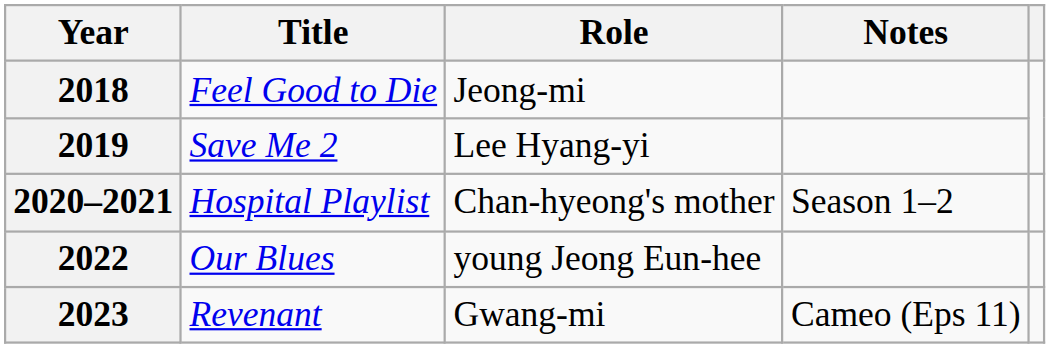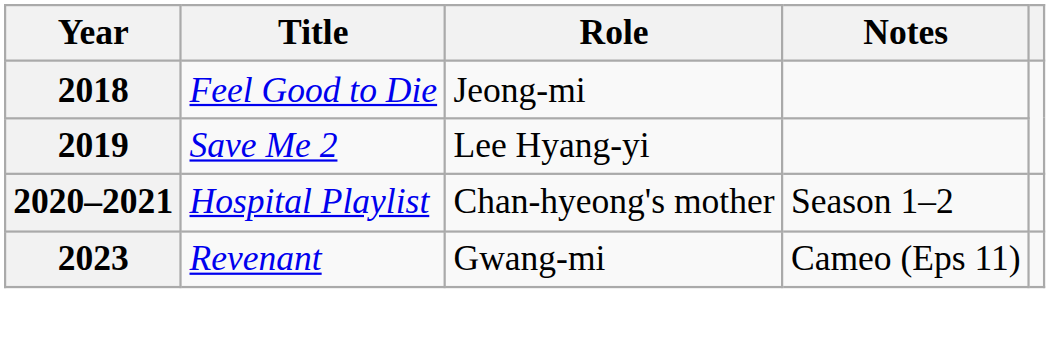- row: 2022 | Our Blues | young Jeong Eun-hee
